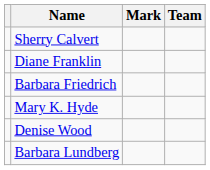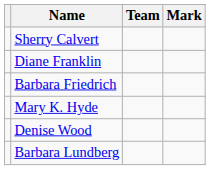columns swapped: Team <-> Mark
